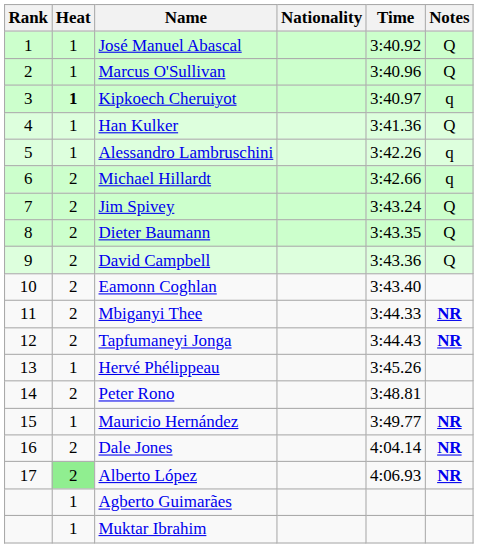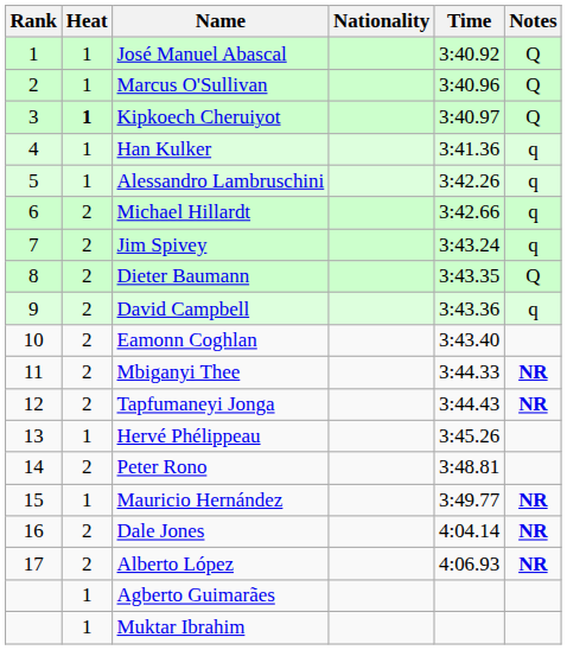Kipkoech Cheruiyot | Notes: q -> Q
Han Kulker | Notes: Q -> q
Jim Spivey | Notes: Q -> q
David Campbell | Notes: Q -> q
Alberto López | Heat: lightgreen background -> no background
